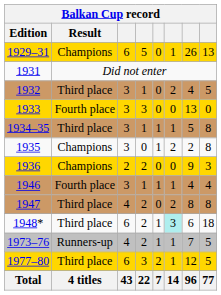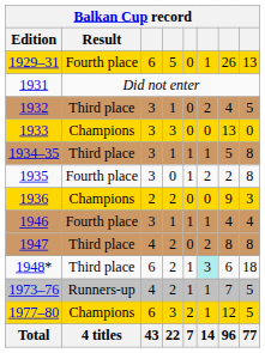1929–31 | Result: Champions -> Fourth place
1933 | Result: Fourth place -> Champions
1935 | Result: Champions -> Fourth place
1977–80 | Result: Third place -> Champions
